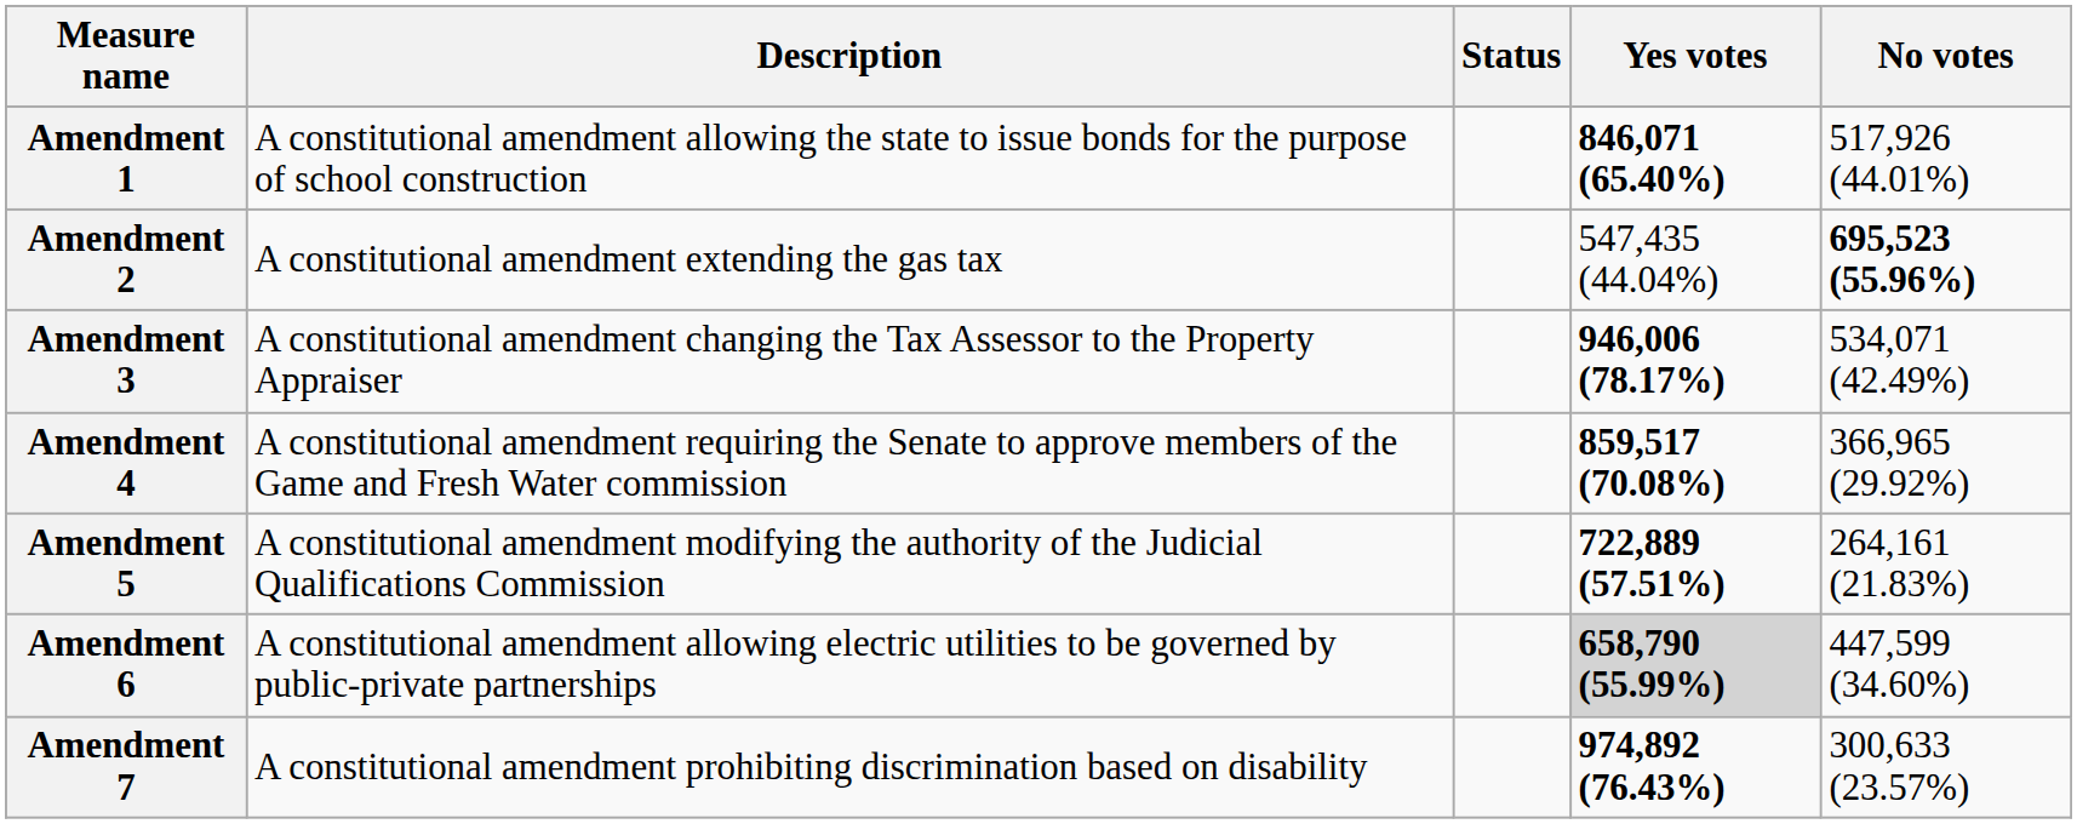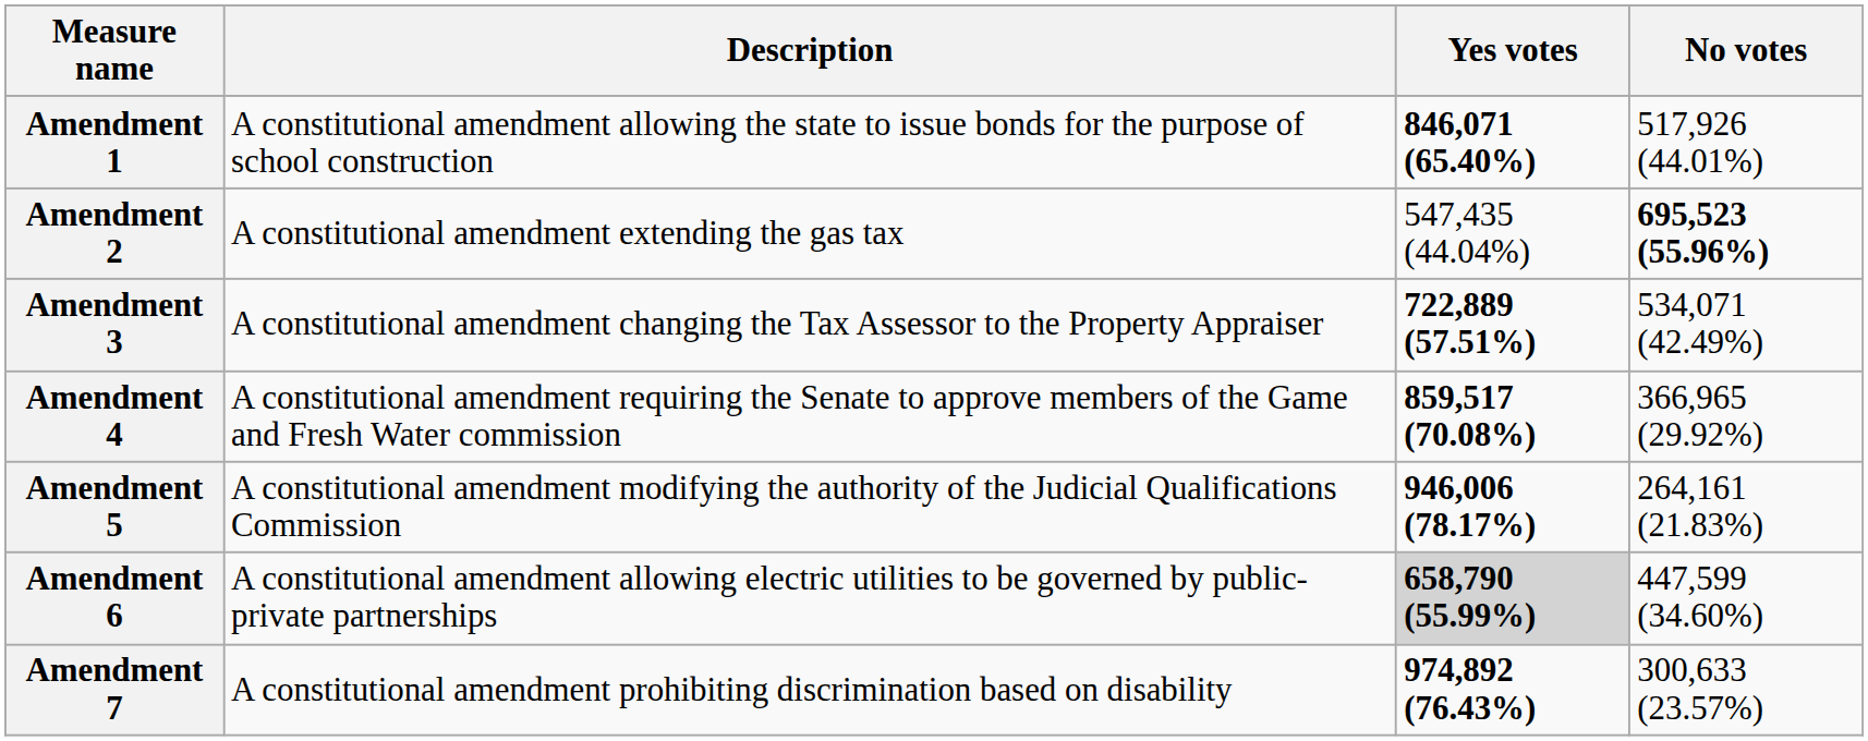- column: Status
Amendment 3 | Yes votes: 946,006 (78.17%) -> 722,889 (57.51%)
Amendment 5 | Yes votes: 722,889 (57.51%) -> 946,006 (78.17%)
